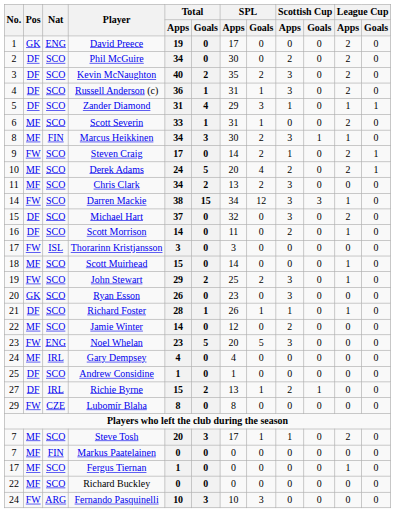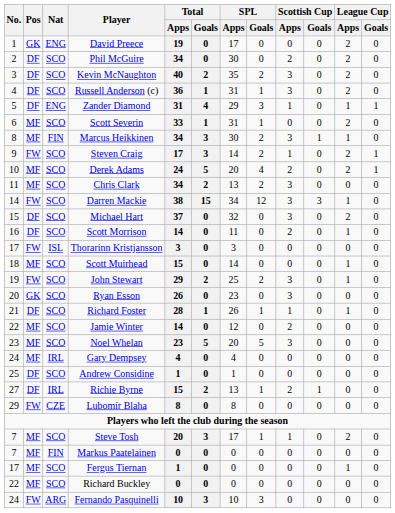Zander Diamond | Nat: SCO -> ENG
Steven Craig | Total / Goals: 0 -> 3
Noel Whelan | Pos: FW -> MF
Noel Whelan | Nat: ENG -> SCO
